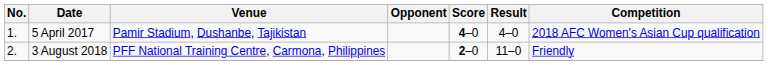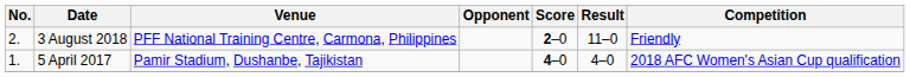rows swapped: 5 April 2017 <-> 3 August 2018
